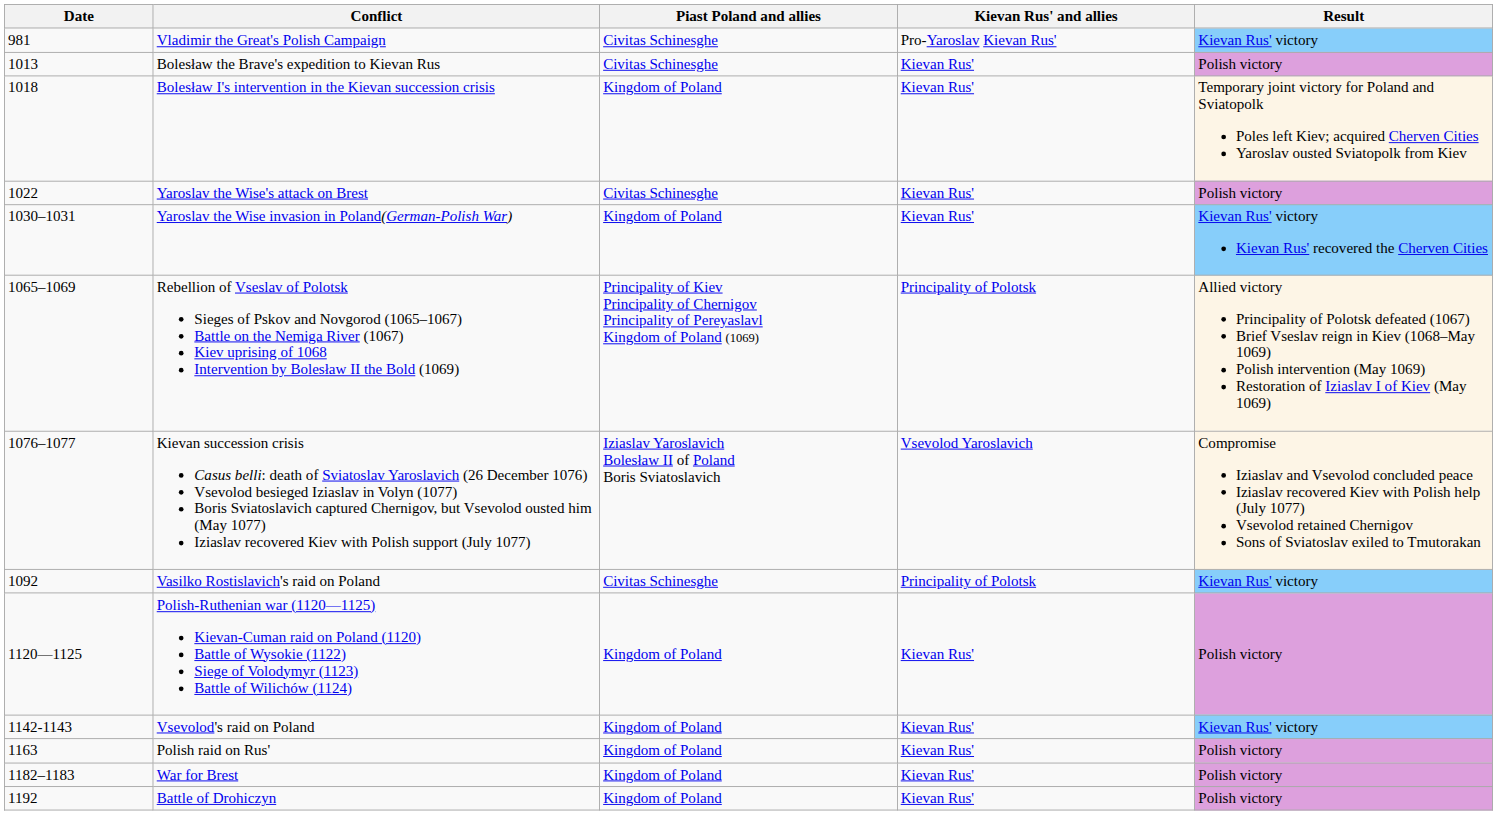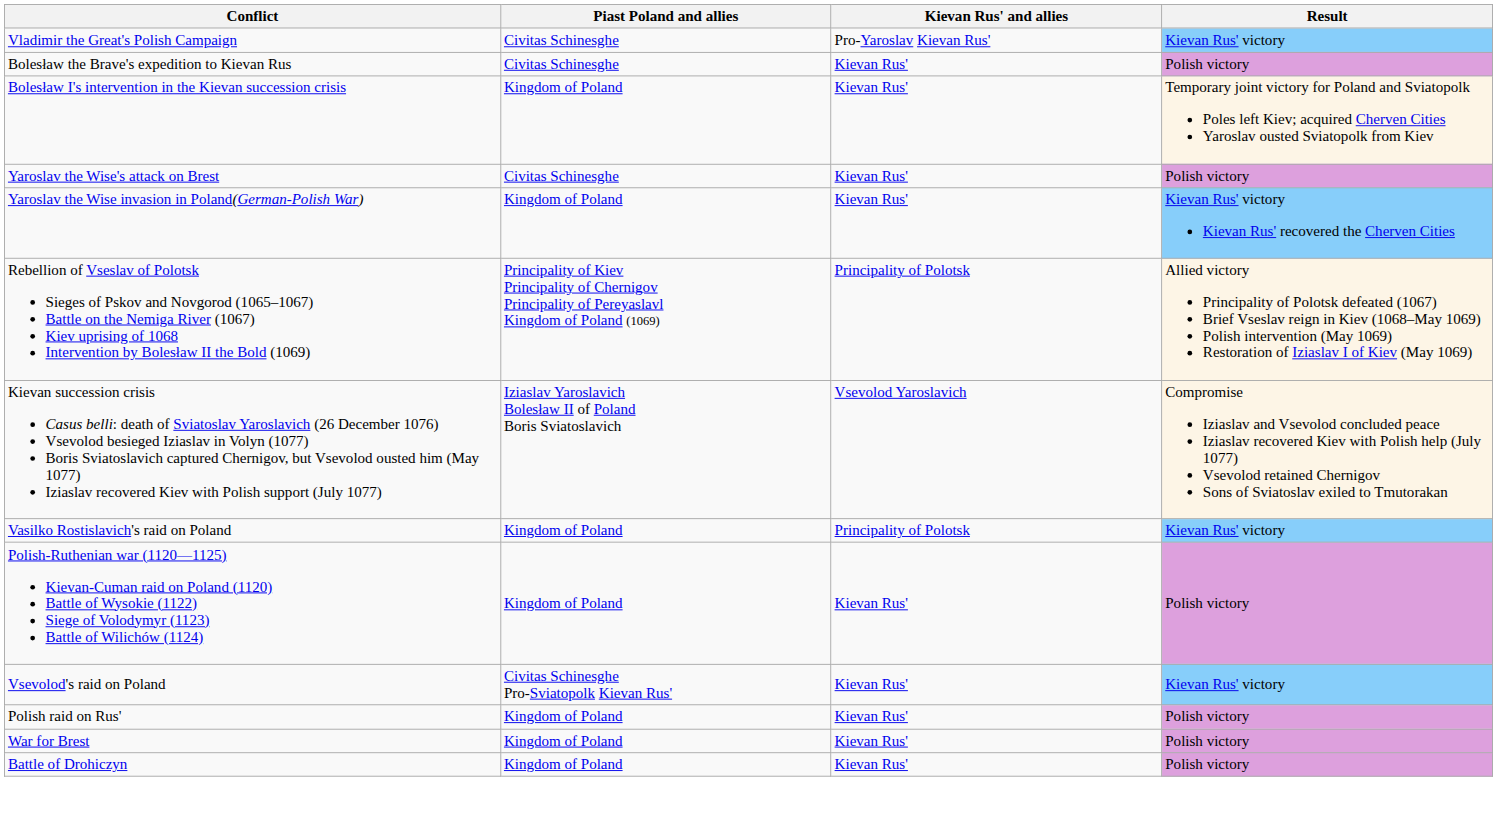- column: Date | 981 | 1013 | 1018 | 1022 | 1030–1031 | 1065–1069 | 1076–1077 | 1092 | 1120—1125 | 1142-1143 | 1163 | 1182–1183 | 1192
Vasilko Rostislavich's raid on Poland | Piast Poland and allies: Civitas Schinesghe -> Kingdom of Poland
Vsevolod's raid on Poland | Piast Poland and allies: Kingdom of Poland -> Civitas Schinesghe Pro-Sviatopolk Kievan Rus'
